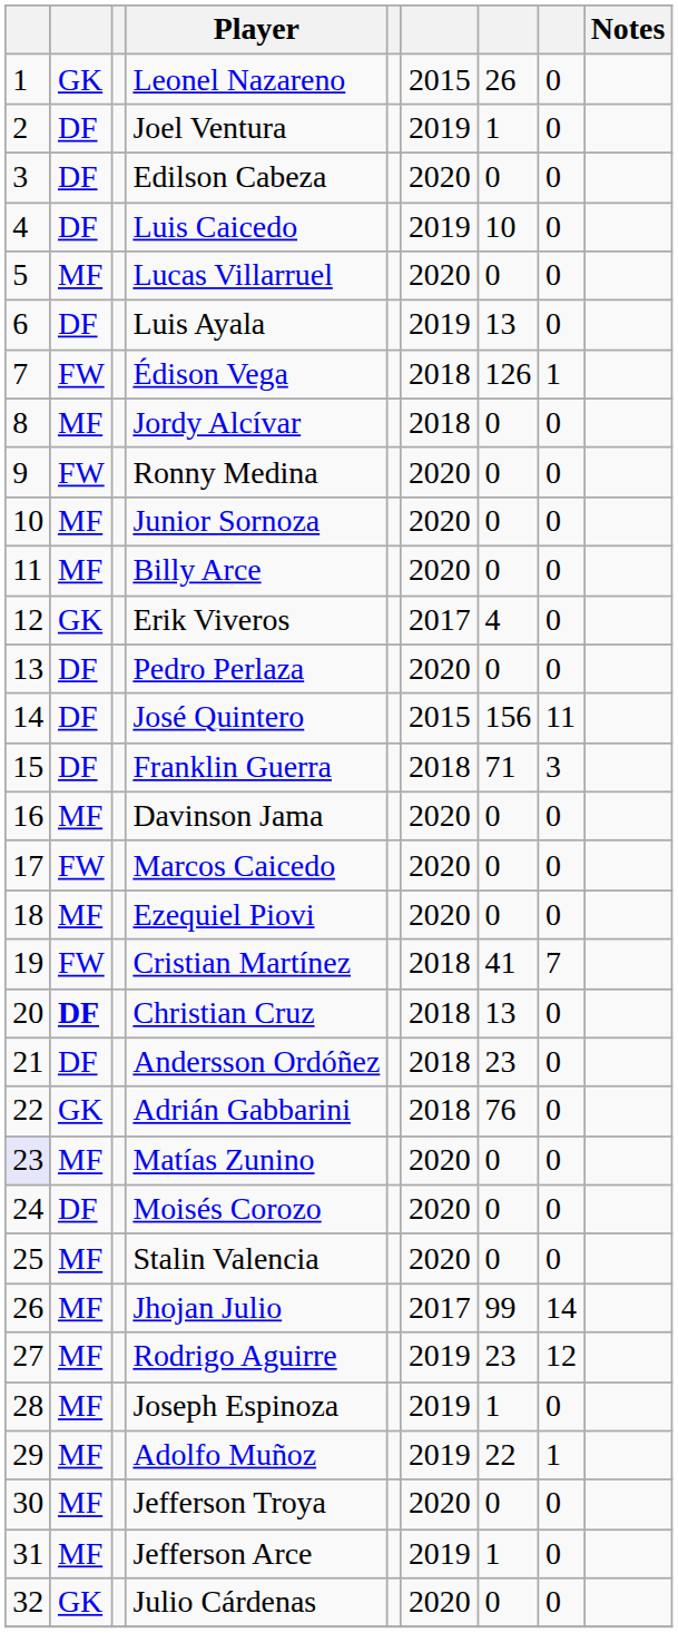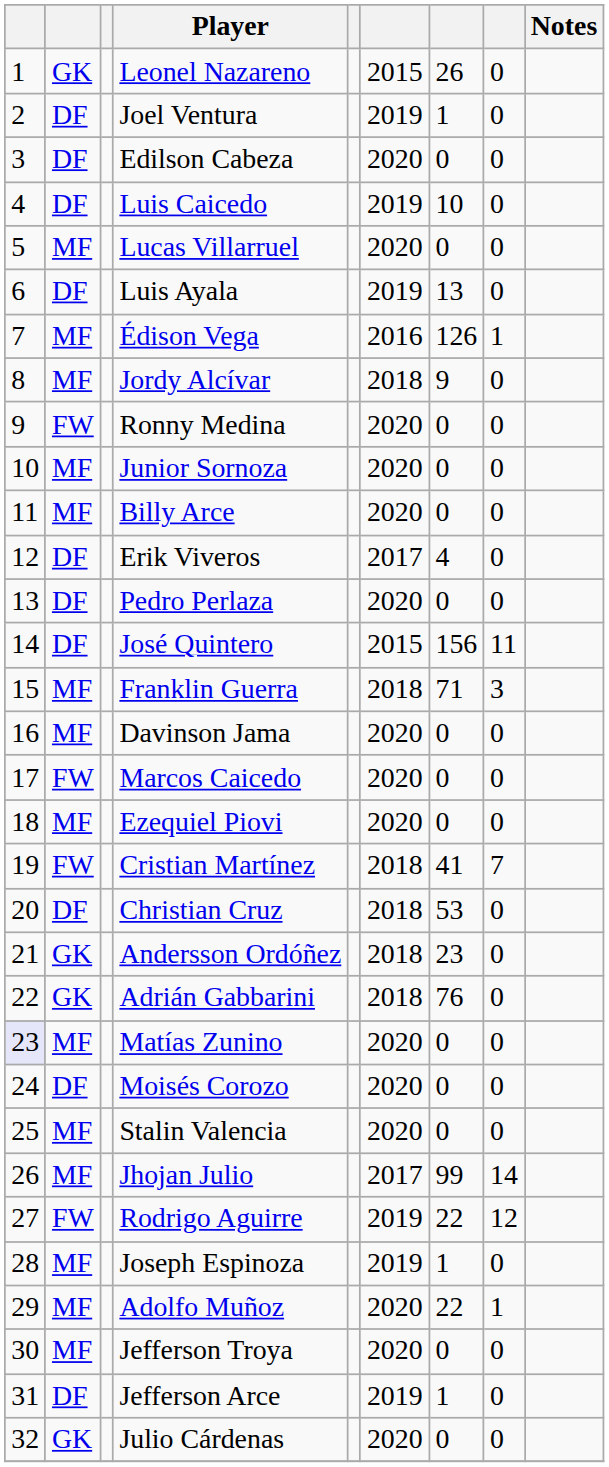Édison Vega | column 2: FW -> MF
Édison Vega | column 6: 2018 -> 2016
Jordy Alcívar | column 7: 0 -> 9
Erik Viveros | column 2: GK -> DF
Franklin Guerra | column 2: DF -> MF
Christian Cruz | column 2: bold -> normal
Christian Cruz | column 7: 13 -> 53
Andersson Ordóñez | column 2: DF -> GK
Rodrigo Aguirre | column 2: MF -> FW
Rodrigo Aguirre | column 7: 23 -> 22
Adolfo Muñoz | column 6: 2019 -> 2020
Jefferson Arce | column 2: MF -> DF
